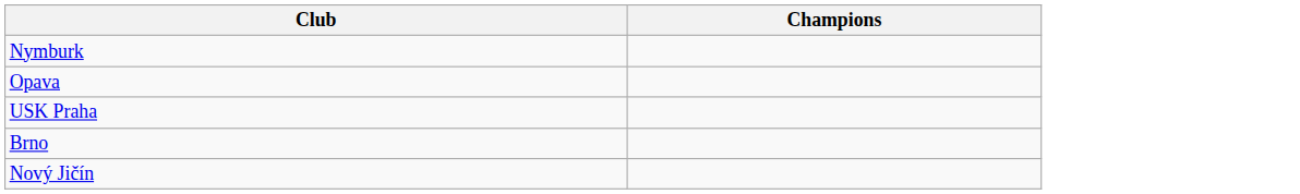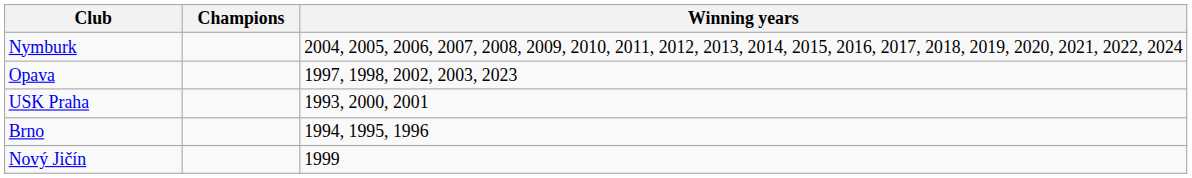+ column: Winning years | 2004, 2005, 2006, 2007, 2008, 2009, 2010, 2011, 2012, 2013, 2014, 2015, 2016, 2017, 2018, 2019, 2020, 2021, 2022, 2024 | 1997, 1998, 2002, 2003, 2023 | 1993, 2000, 2001 | 1994, 1995, 1996 | 1999
